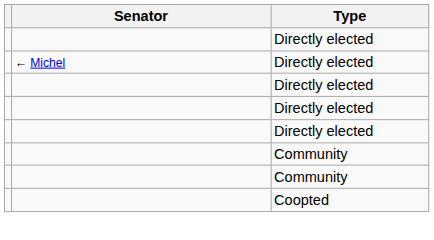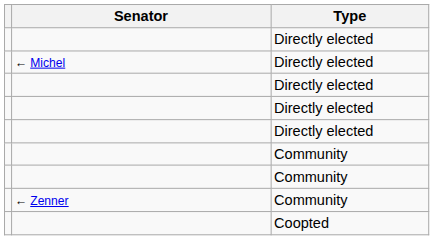+ row: ← Zenner | Community
